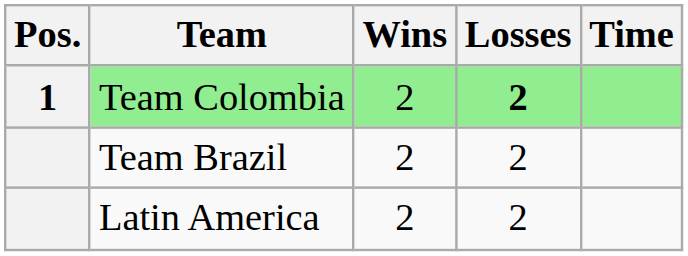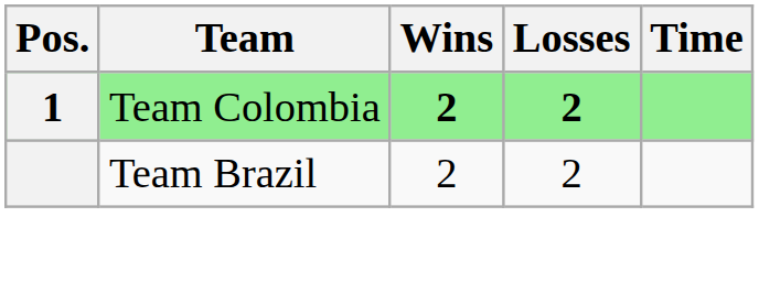Team Colombia | Wins: normal -> bold
- row: Latin America | 2 | 2
